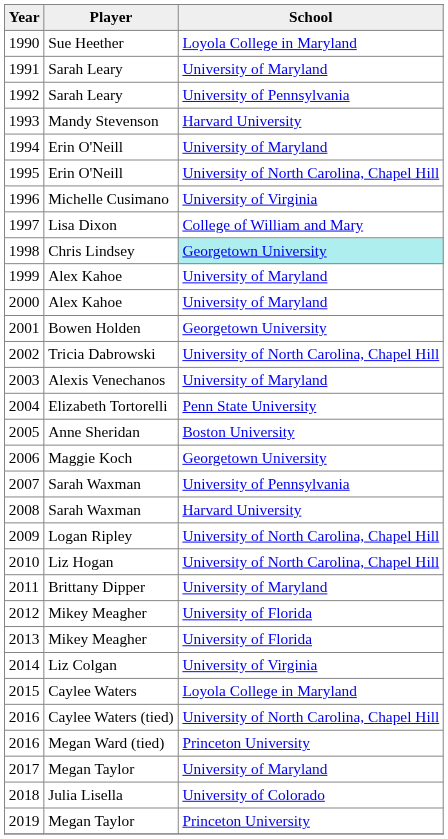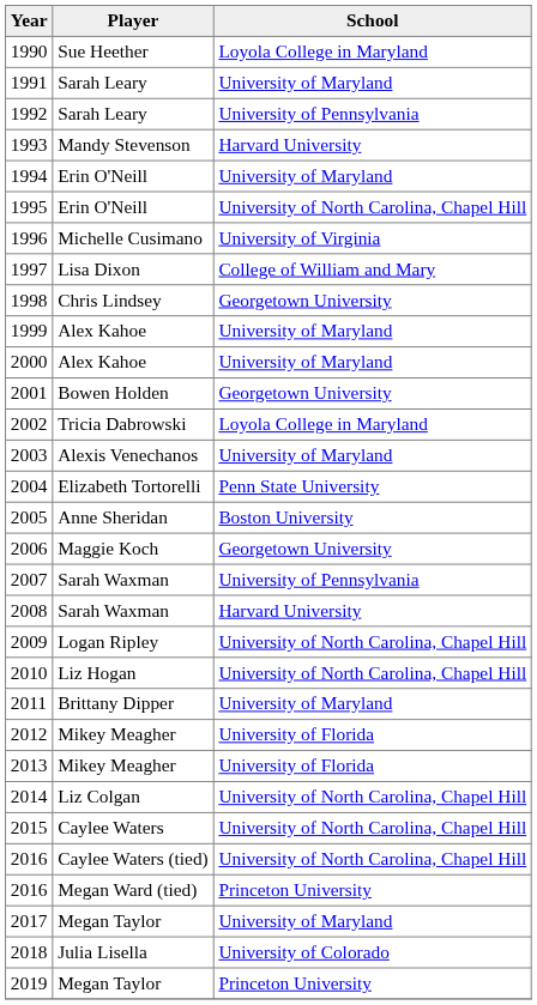1998 | School: paleturquoise background -> no background
2002 | School: University of North Carolina, Chapel Hill -> Loyola College in Maryland
2014 | School: University of Virginia -> University of North Carolina, Chapel Hill
2015 | School: Loyola College in Maryland -> University of North Carolina, Chapel Hill
